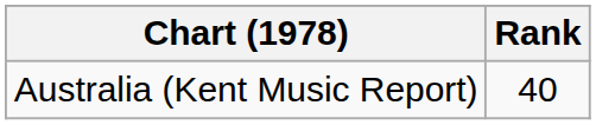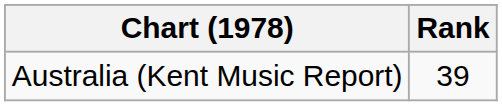Australia (Kent Music Report) | Rank: 40 -> 39
